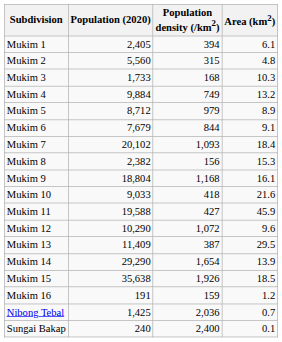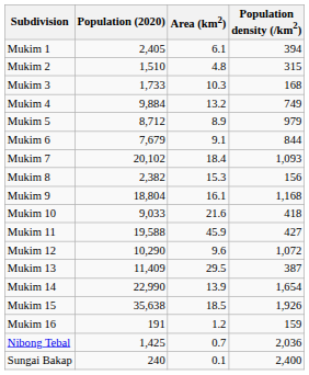columns swapped: Area (km2) <-> Population density (/km2)
Mukim 2 | Population (2020): 5,560 -> 1,510
Mukim 14 | Population (2020): 29,290 -> 22,990
